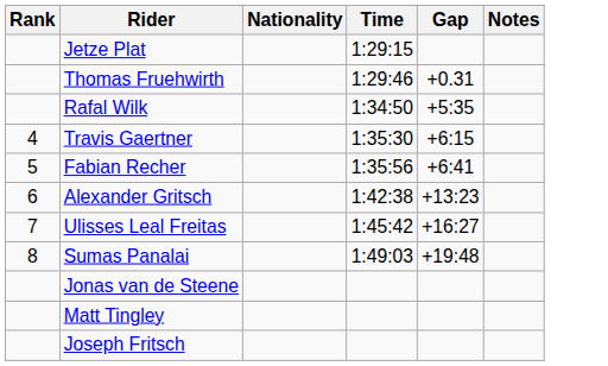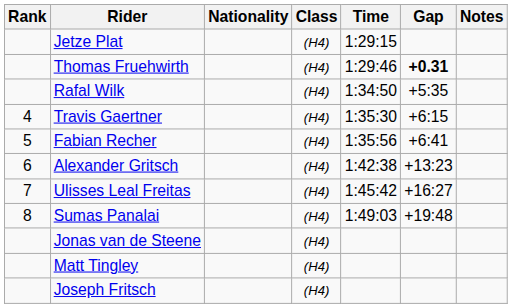+ column: Class | (H4) | (H4) | (H4) | (H4) | (H4) | (H4) | (H4) | (H4) | (H4) | (H4) | (H4)
Thomas Fruehwirth | Gap: normal -> bold
